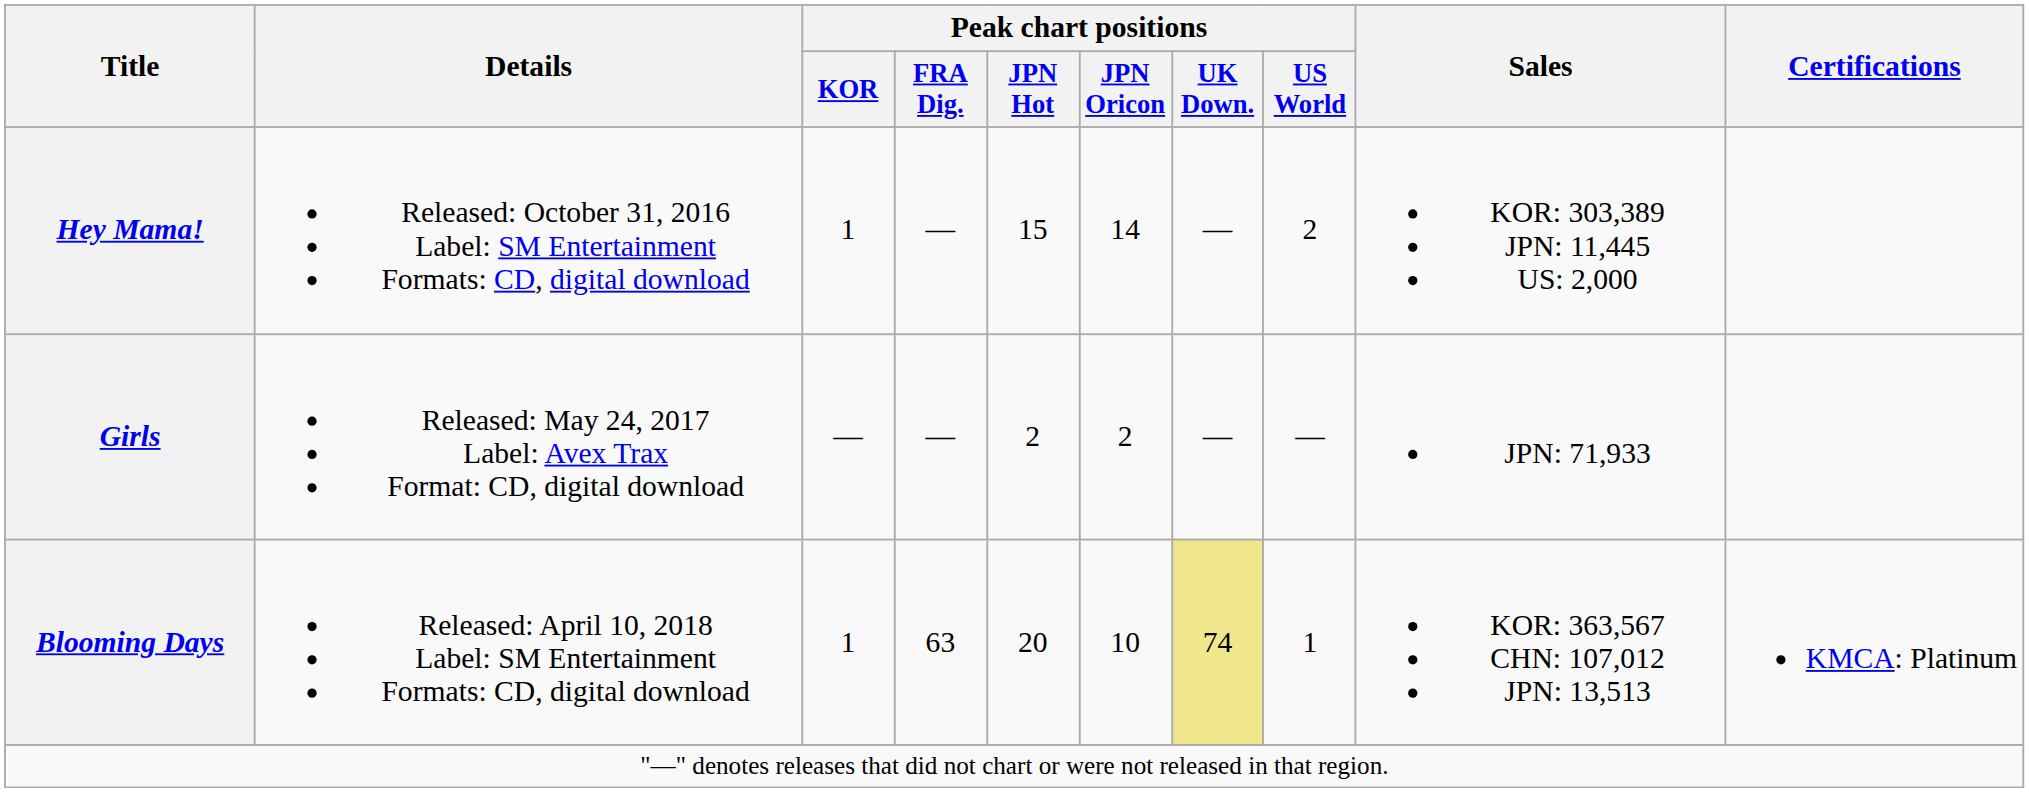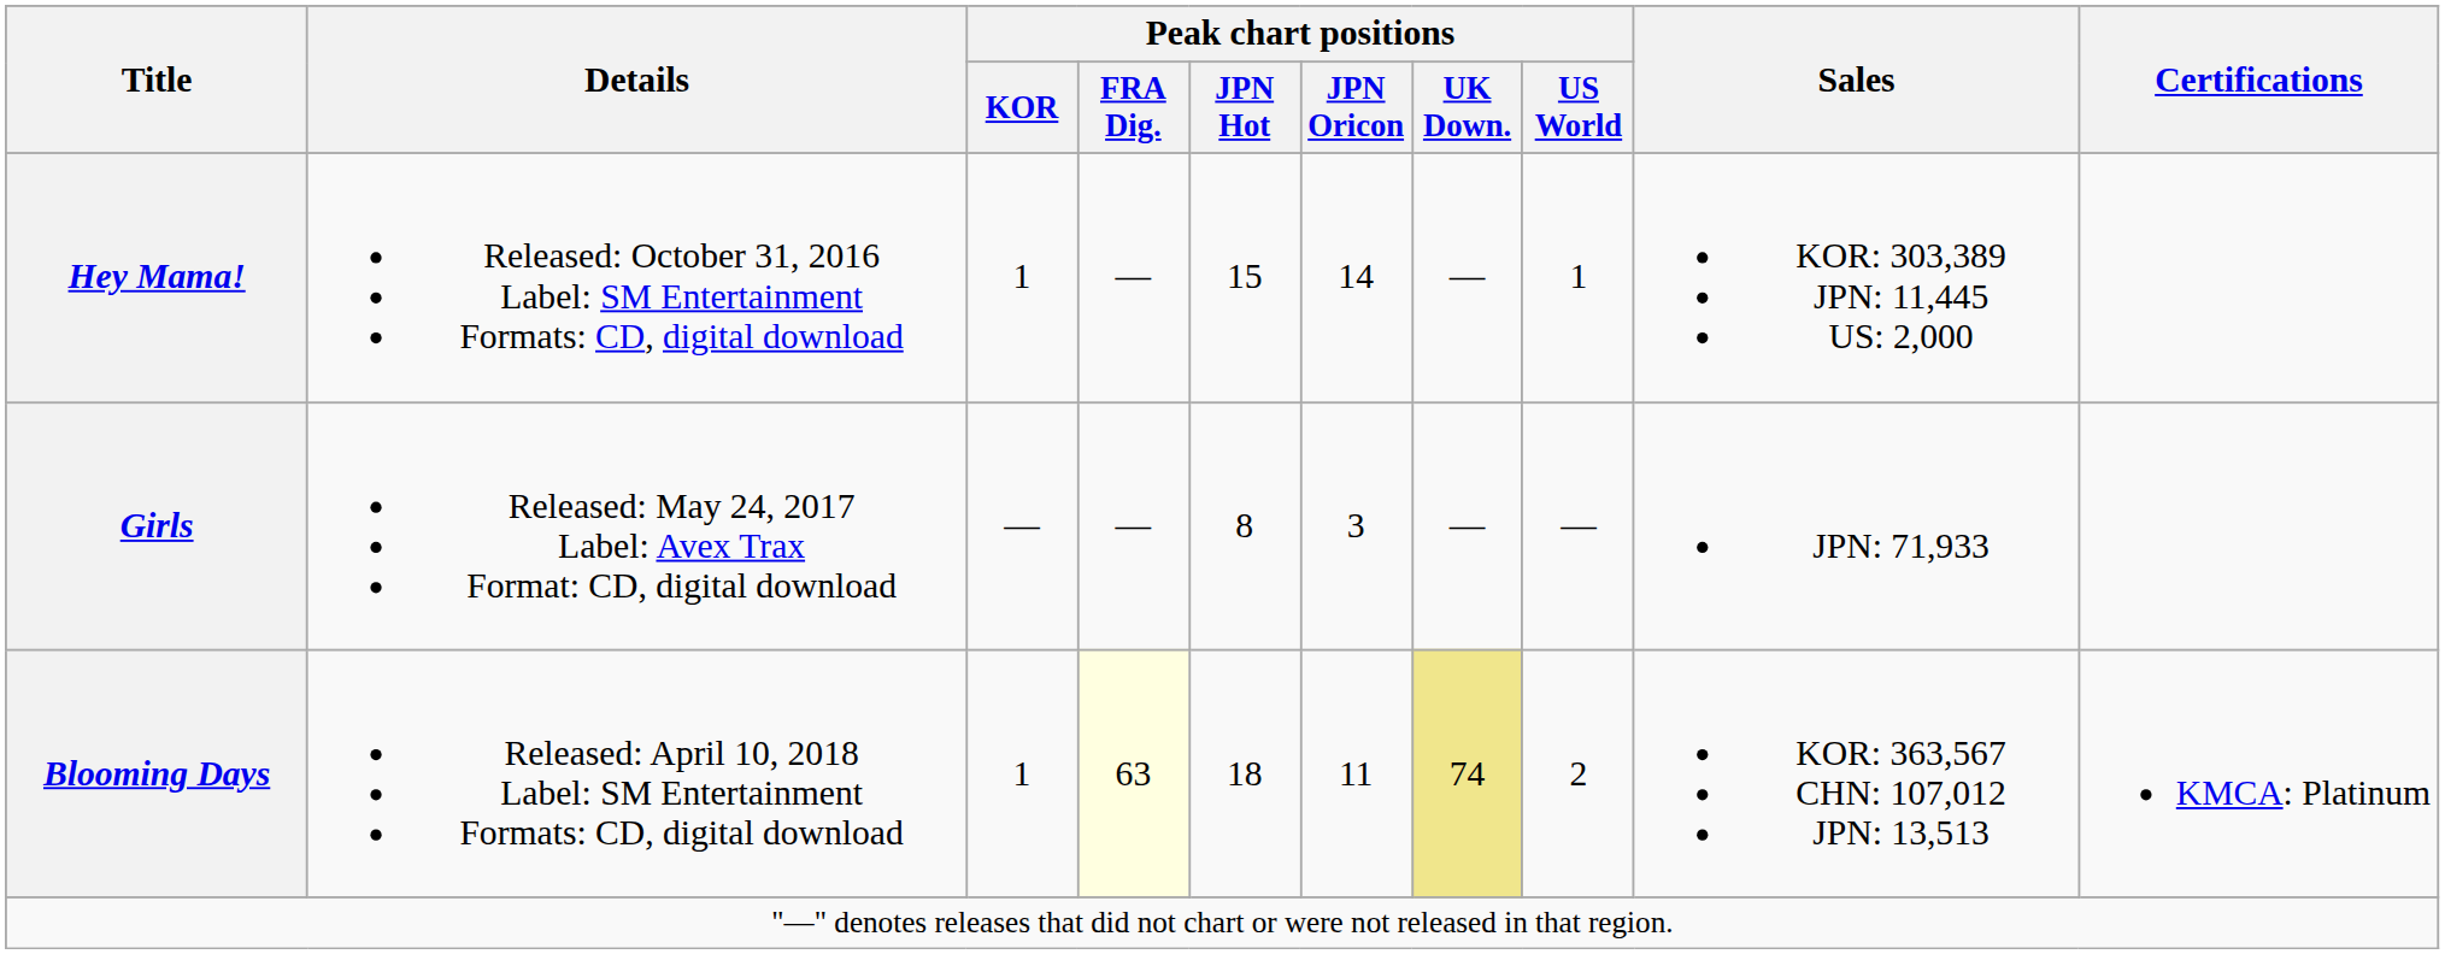Hey Mama! | Peak chart positions / US World: 2 -> 1
Girls | Peak chart positions / JPN Hot: 2 -> 8
Girls | Peak chart positions / JPN Oricon: 2 -> 3
Blooming Days | Peak chart positions / FRA Dig.: no background -> lightyellow background
Blooming Days | Peak chart positions / JPN Hot: 20 -> 18
Blooming Days | Peak chart positions / JPN Oricon: 10 -> 11
Blooming Days | Peak chart positions / US World: 1 -> 2
